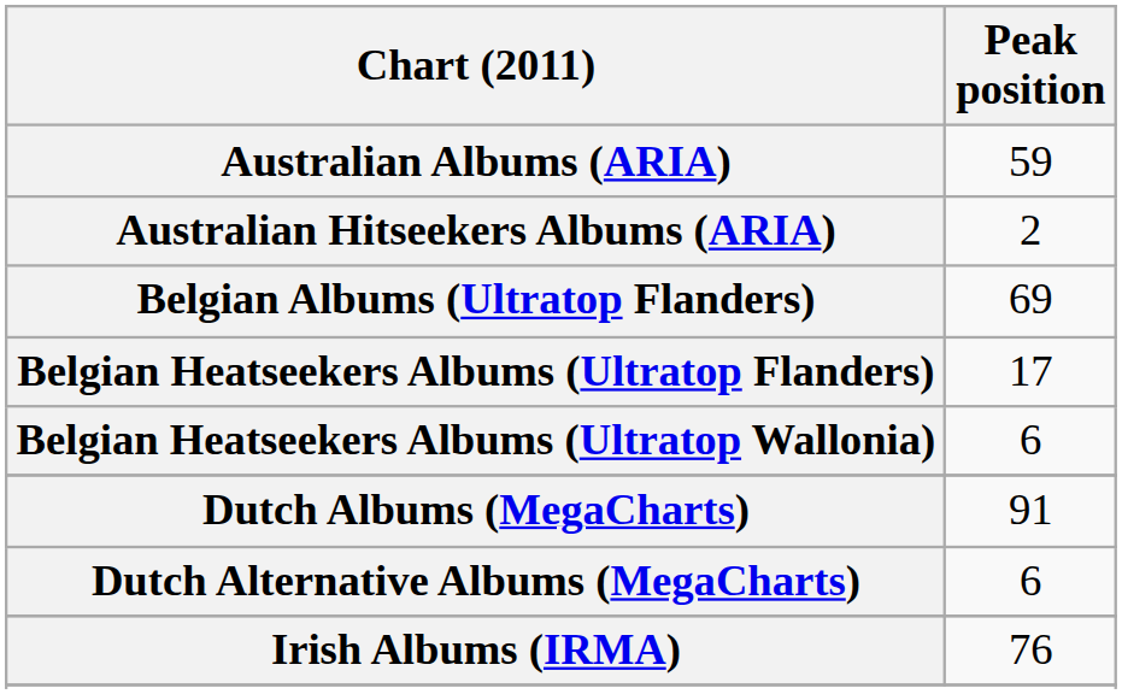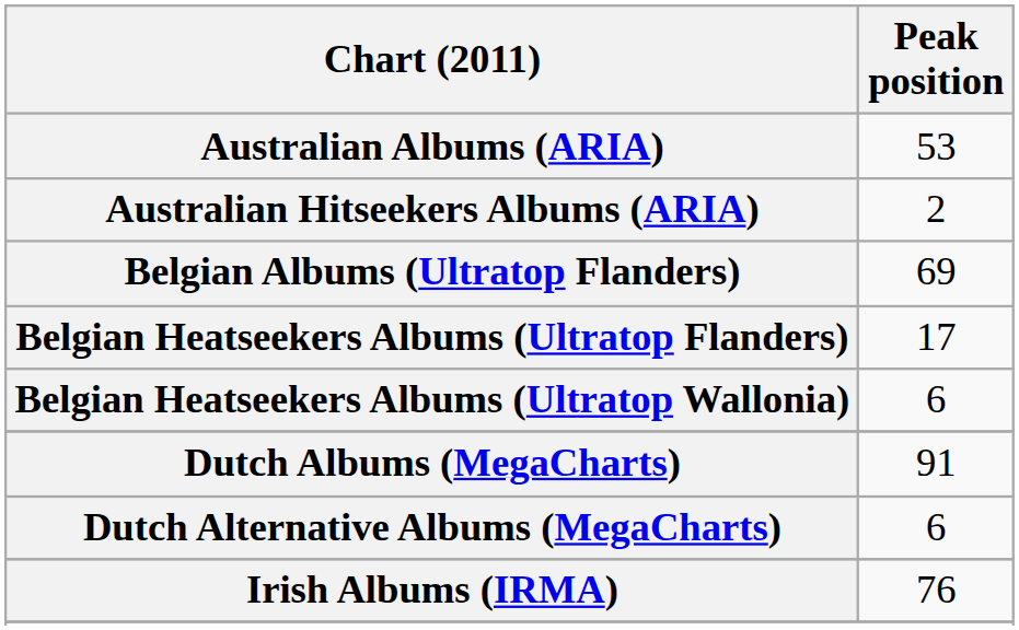Australian Albums (ARIA) | Peak position: 59 -> 53
